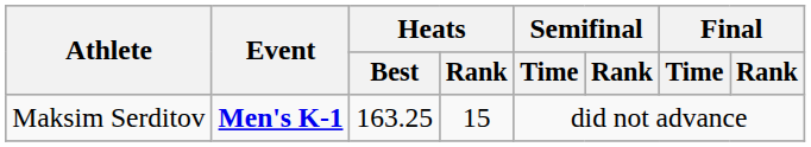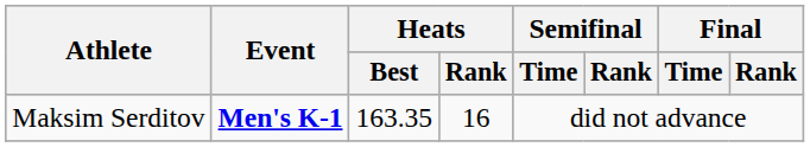Maksim Serditov | Heats / Best: 163.25 -> 163.35
Maksim Serditov | Heats / Rank: 15 -> 16
